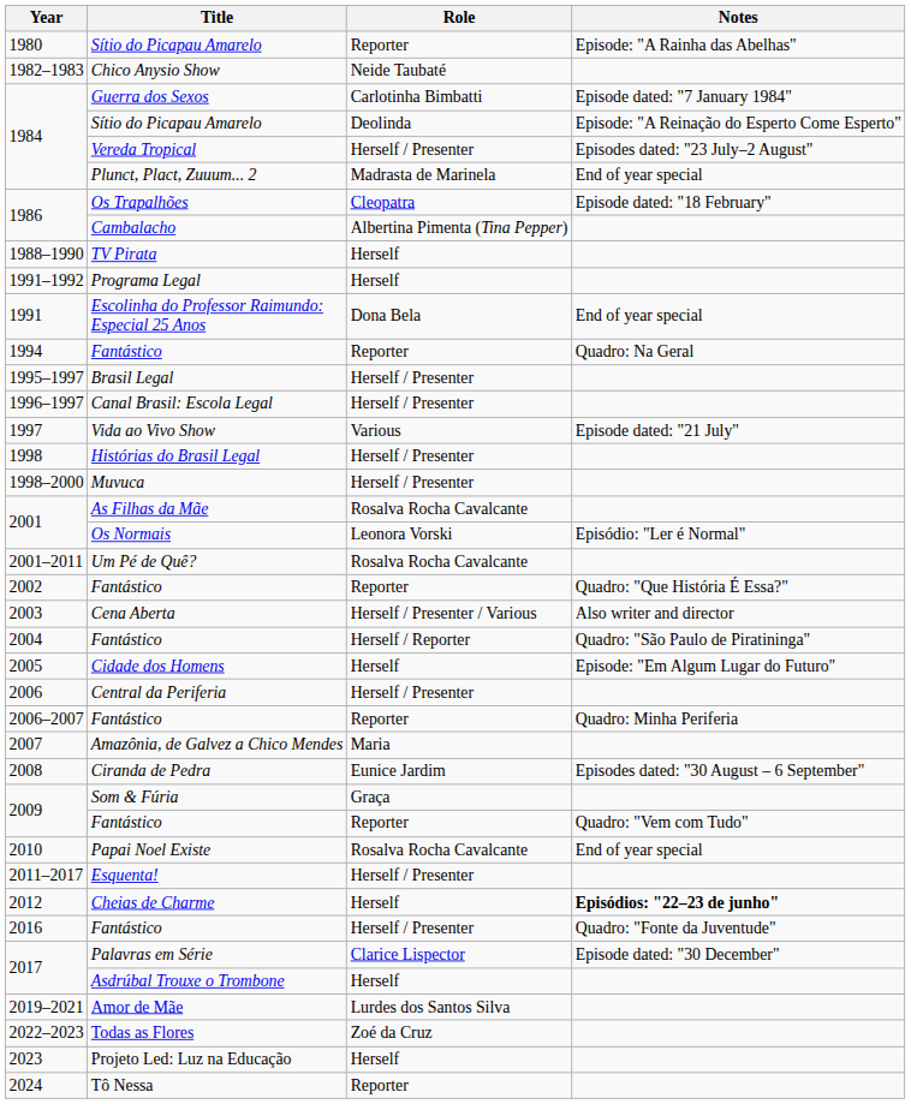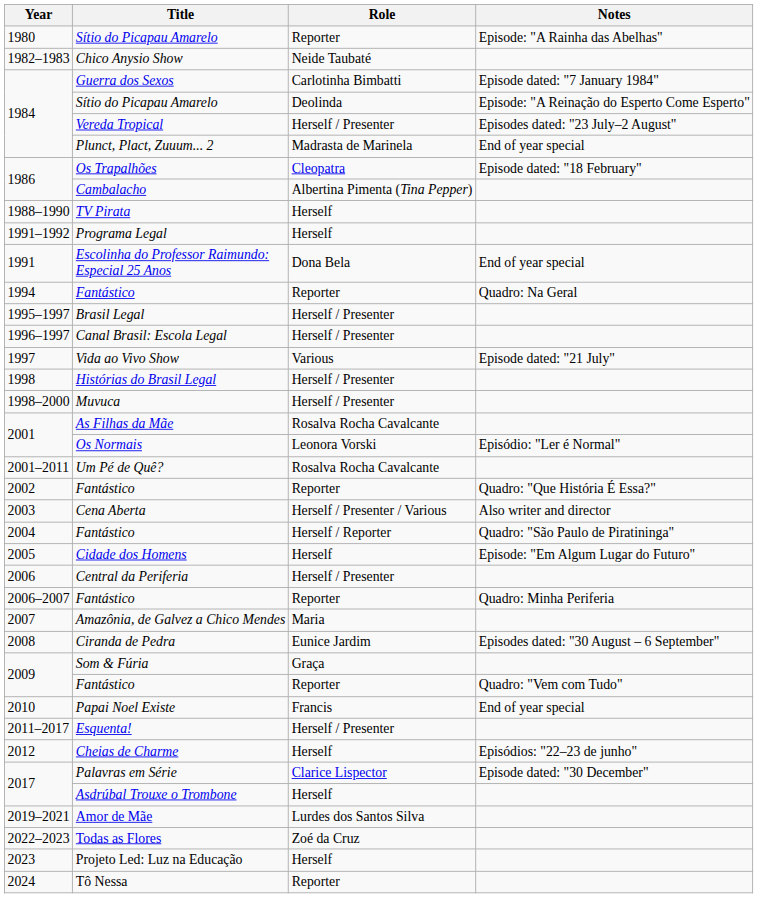Papai Noel Existe | Role: Rosalva Rocha Cavalcante -> Francis
Cheias de Charme | Notes: bold -> normal
- row: 2016 | Fantástico | Herself / Presenter | Quadro: "Fonte da Juventude"
